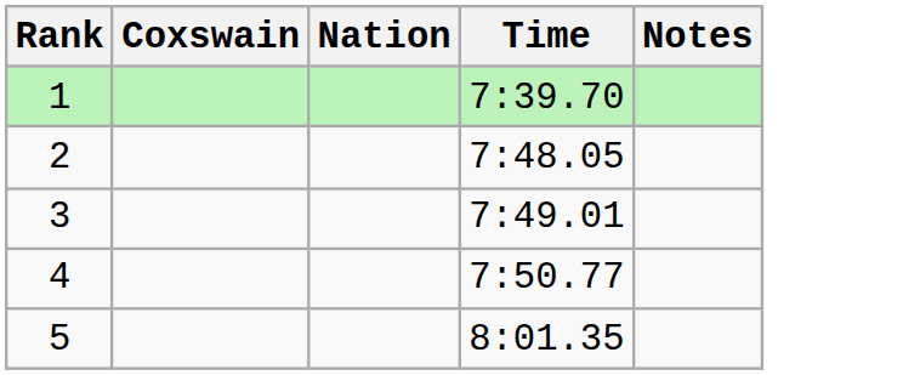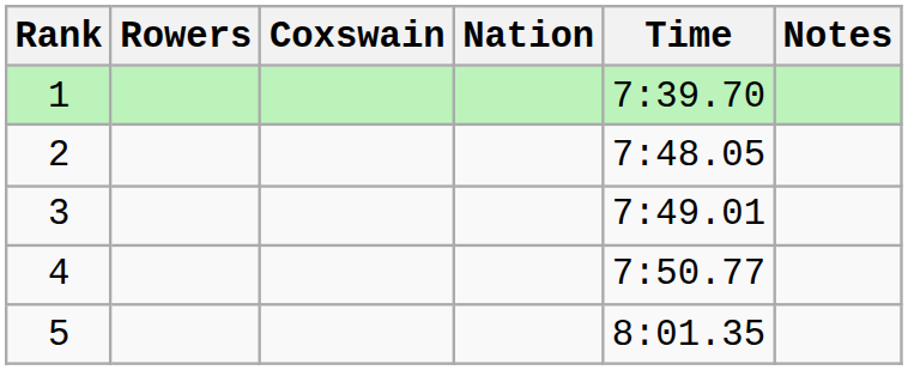+ column: Rowers
